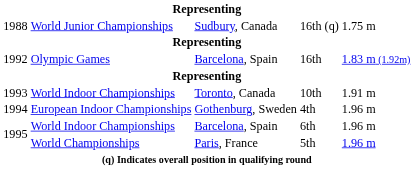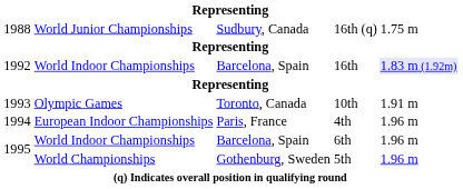16th | column 2: Olympic Games -> World Indoor Championships
16th | column 5: no background -> lavender background
10th | column 2: World Indoor Championships -> Olympic Games
4th | column 3: Gothenburg, Sweden -> Paris, France
5th | column 3: Paris, France -> Gothenburg, Sweden
